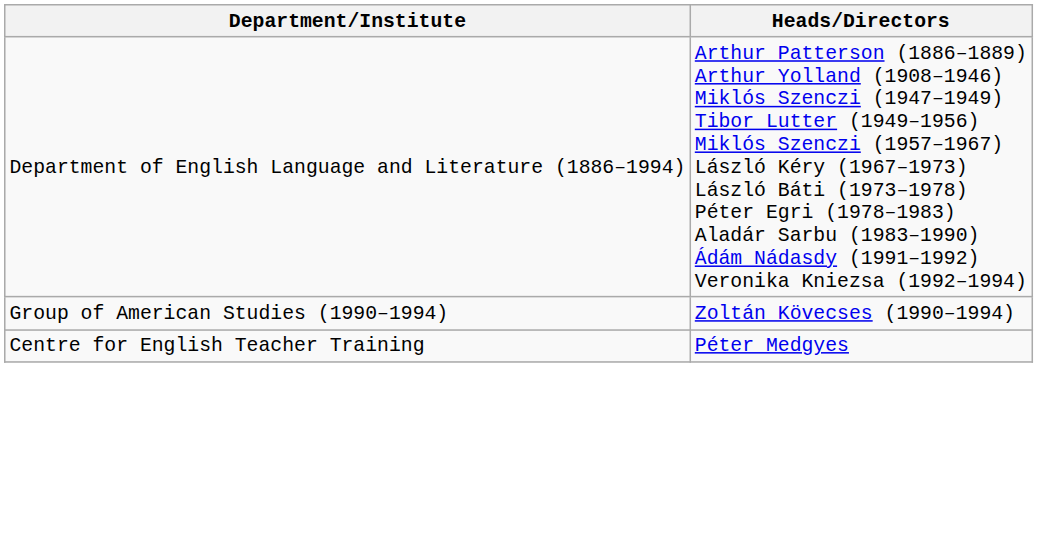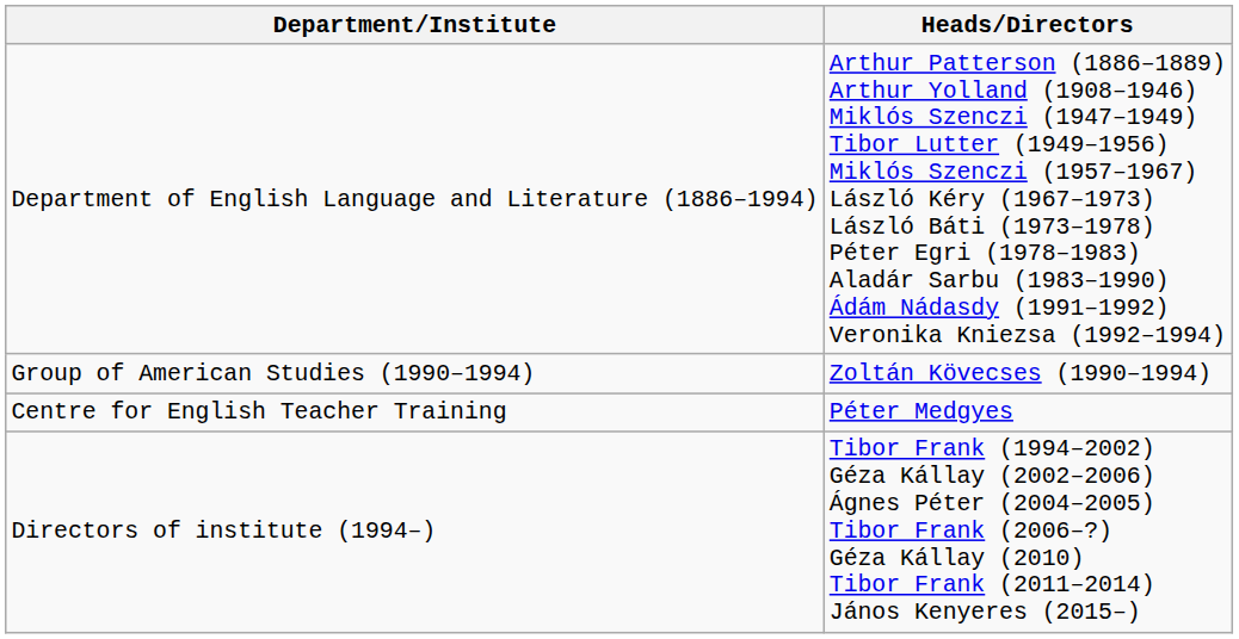+ row: Directors of institute (1994–) | Tibor Frank (1994–2002) Géza Kállay (2002–2006) Ágnes Péter (2004–2005) Tibor Frank (2006–?) Géza Kállay (2010) Tibor Frank (2011–2014) János Kenyeres (2015–)
